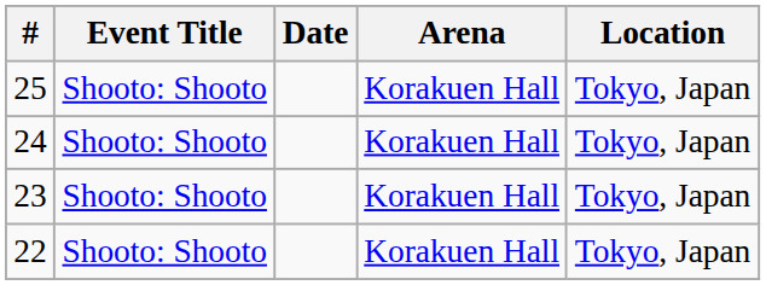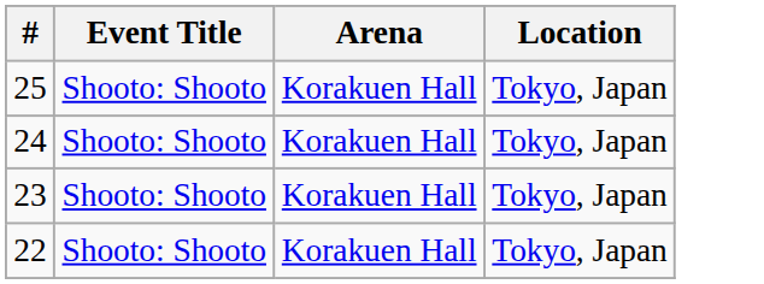- column: Date
